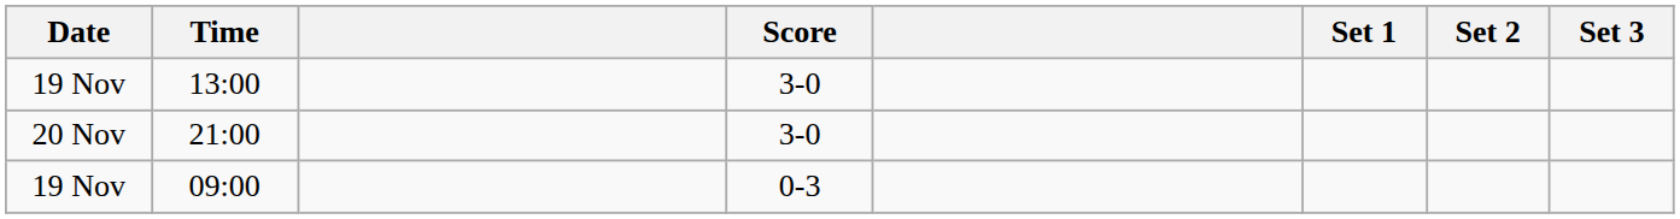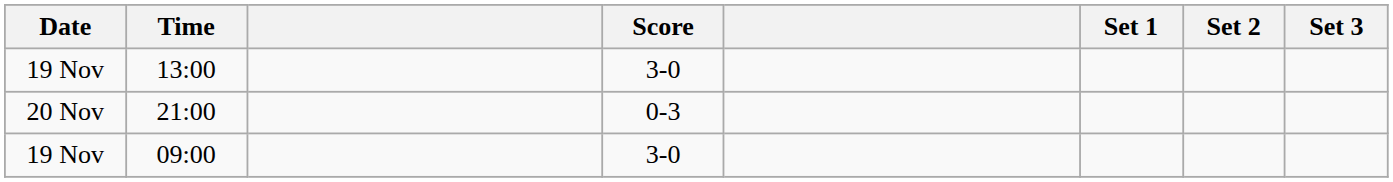21:00 | Score: 3-0 -> 0-3
09:00 | Score: 0-3 -> 3-0
